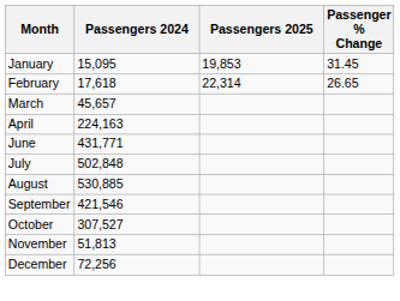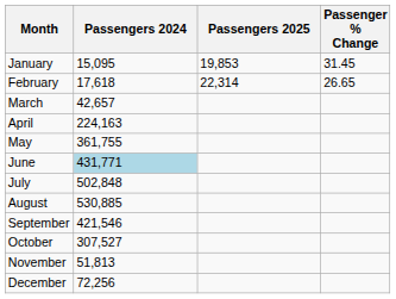March | Passengers 2024: 45,657 -> 42,657
+ row: May | 361,755
June | Passengers 2024: no background -> lightblue background
